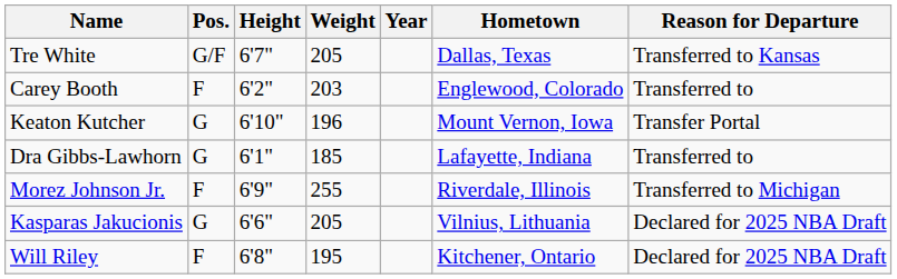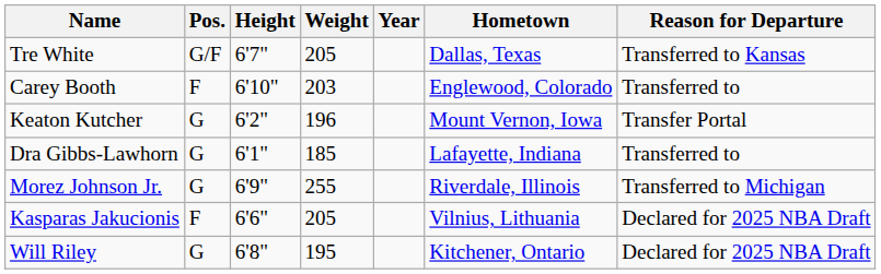Carey Booth | Height: 6'2" -> 6'10"
Keaton Kutcher | Height: 6'10" -> 6'2"
Morez Johnson Jr. | Pos.: F -> G
Kasparas Jakucionis | Pos.: G -> F
Will Riley | Pos.: F -> G
